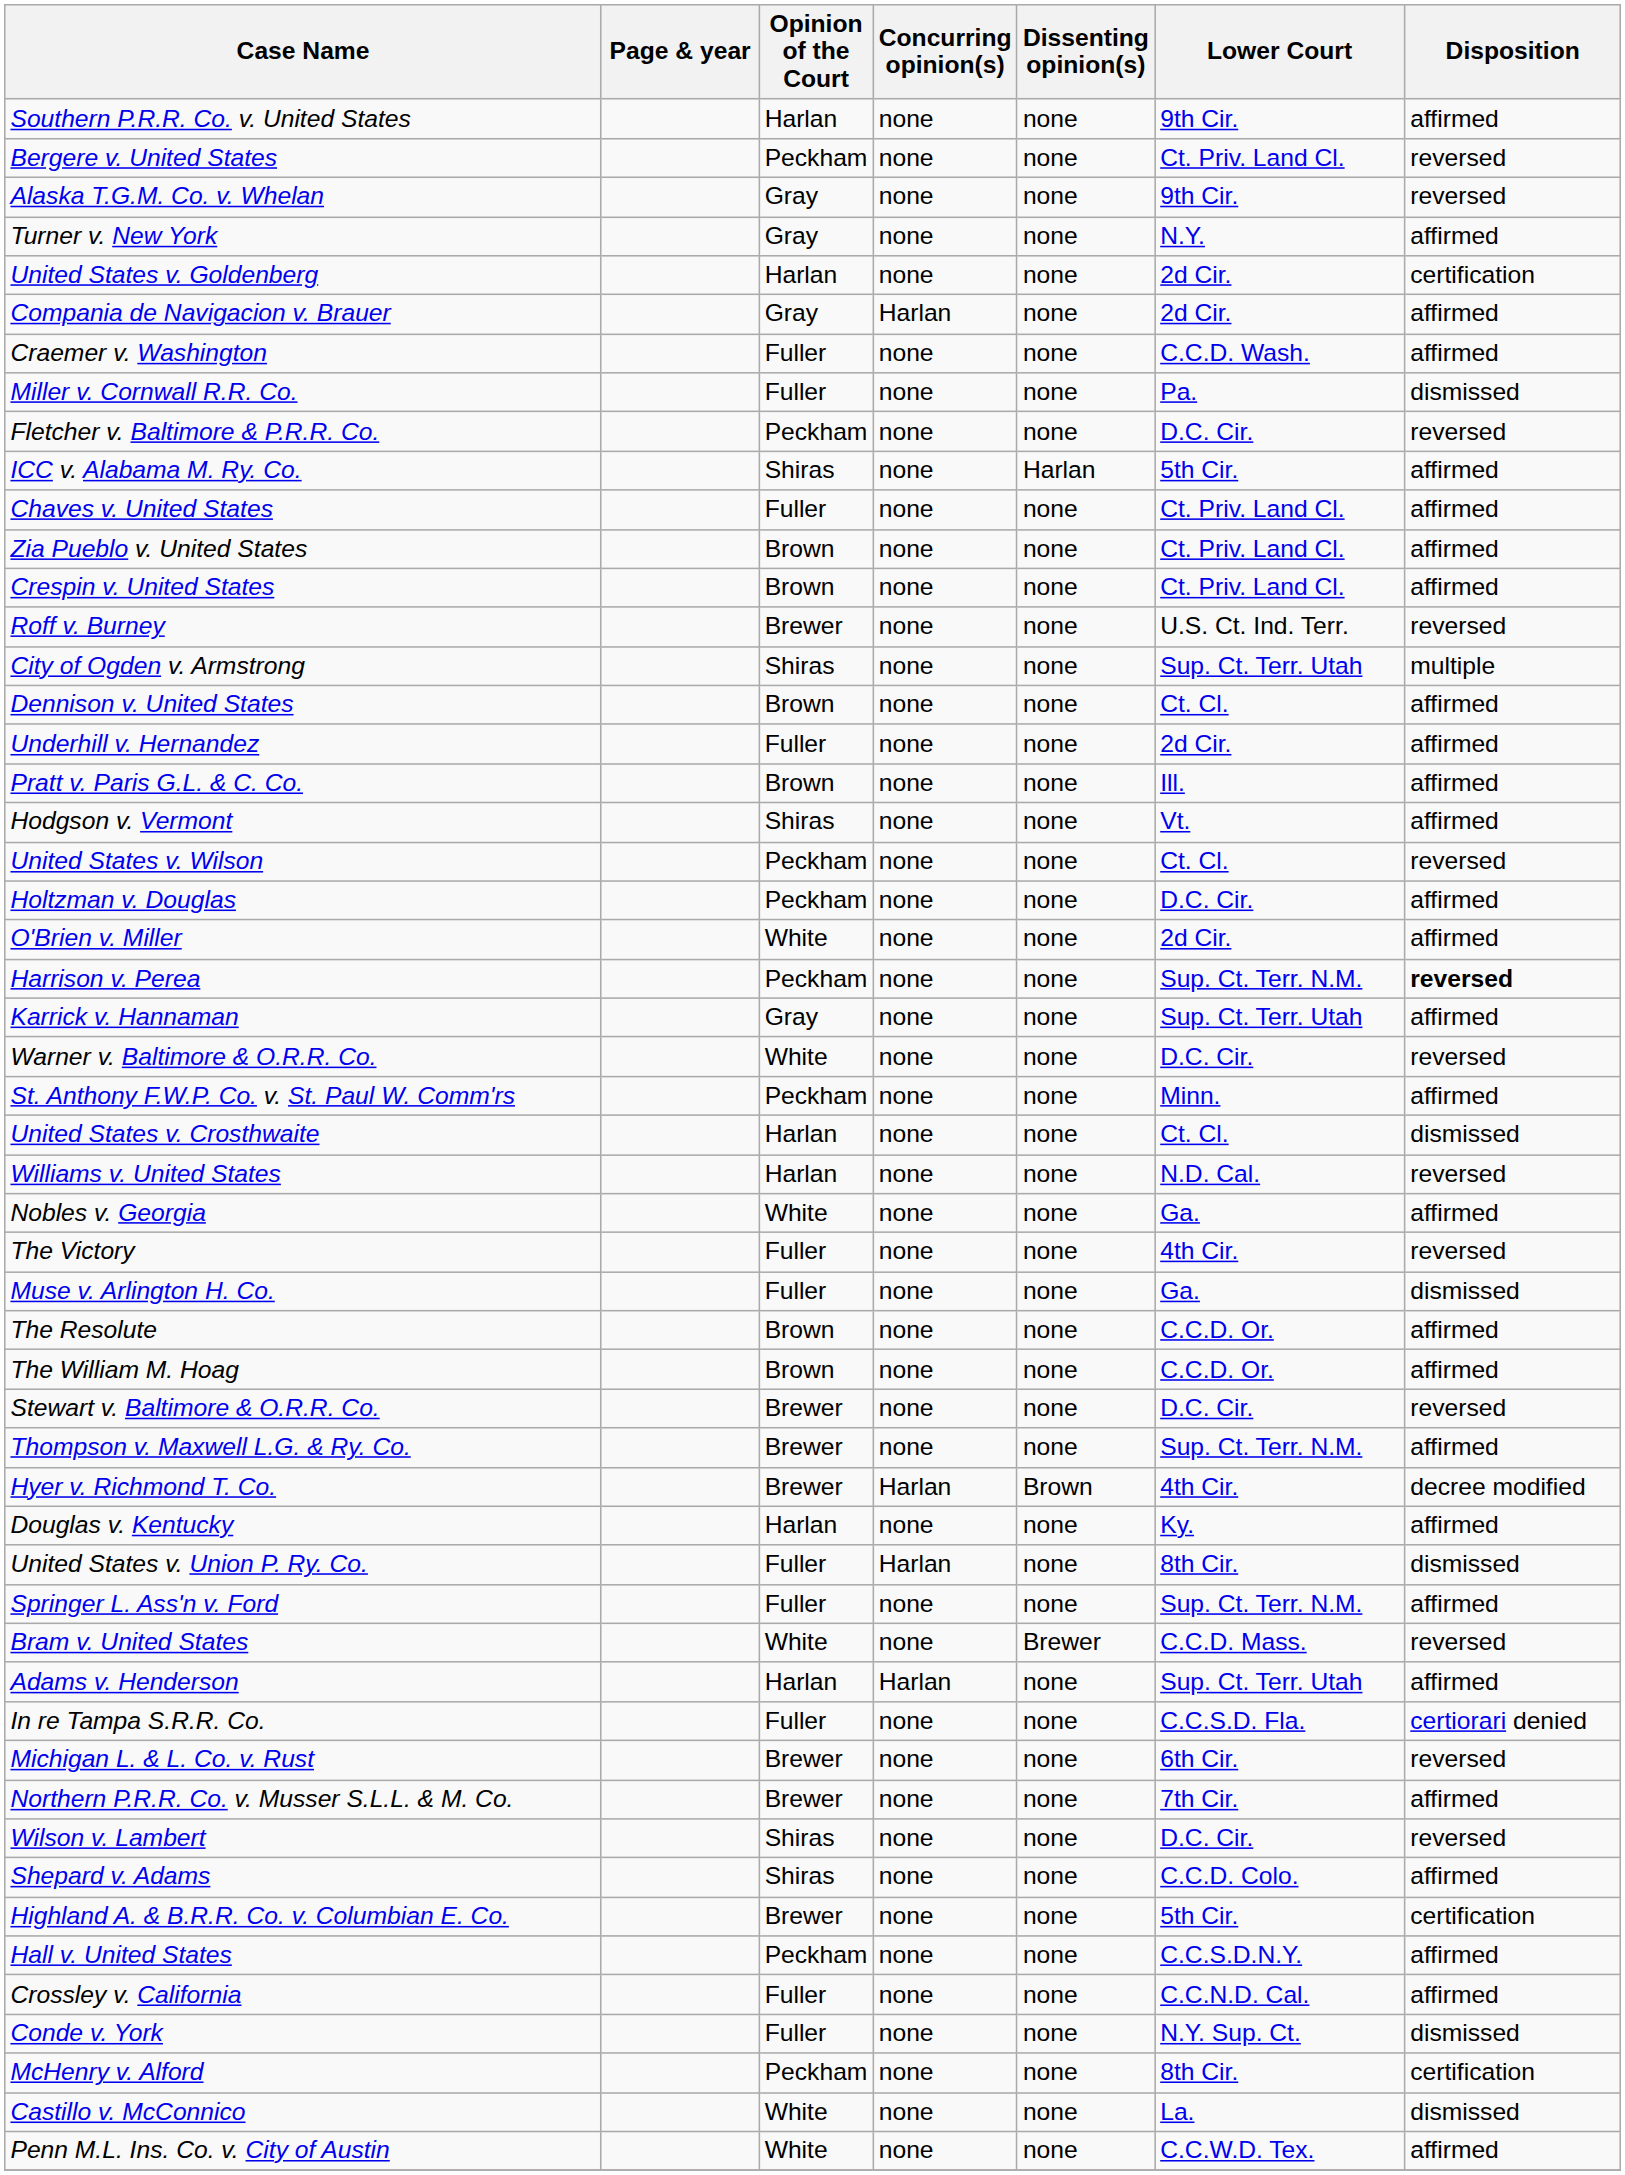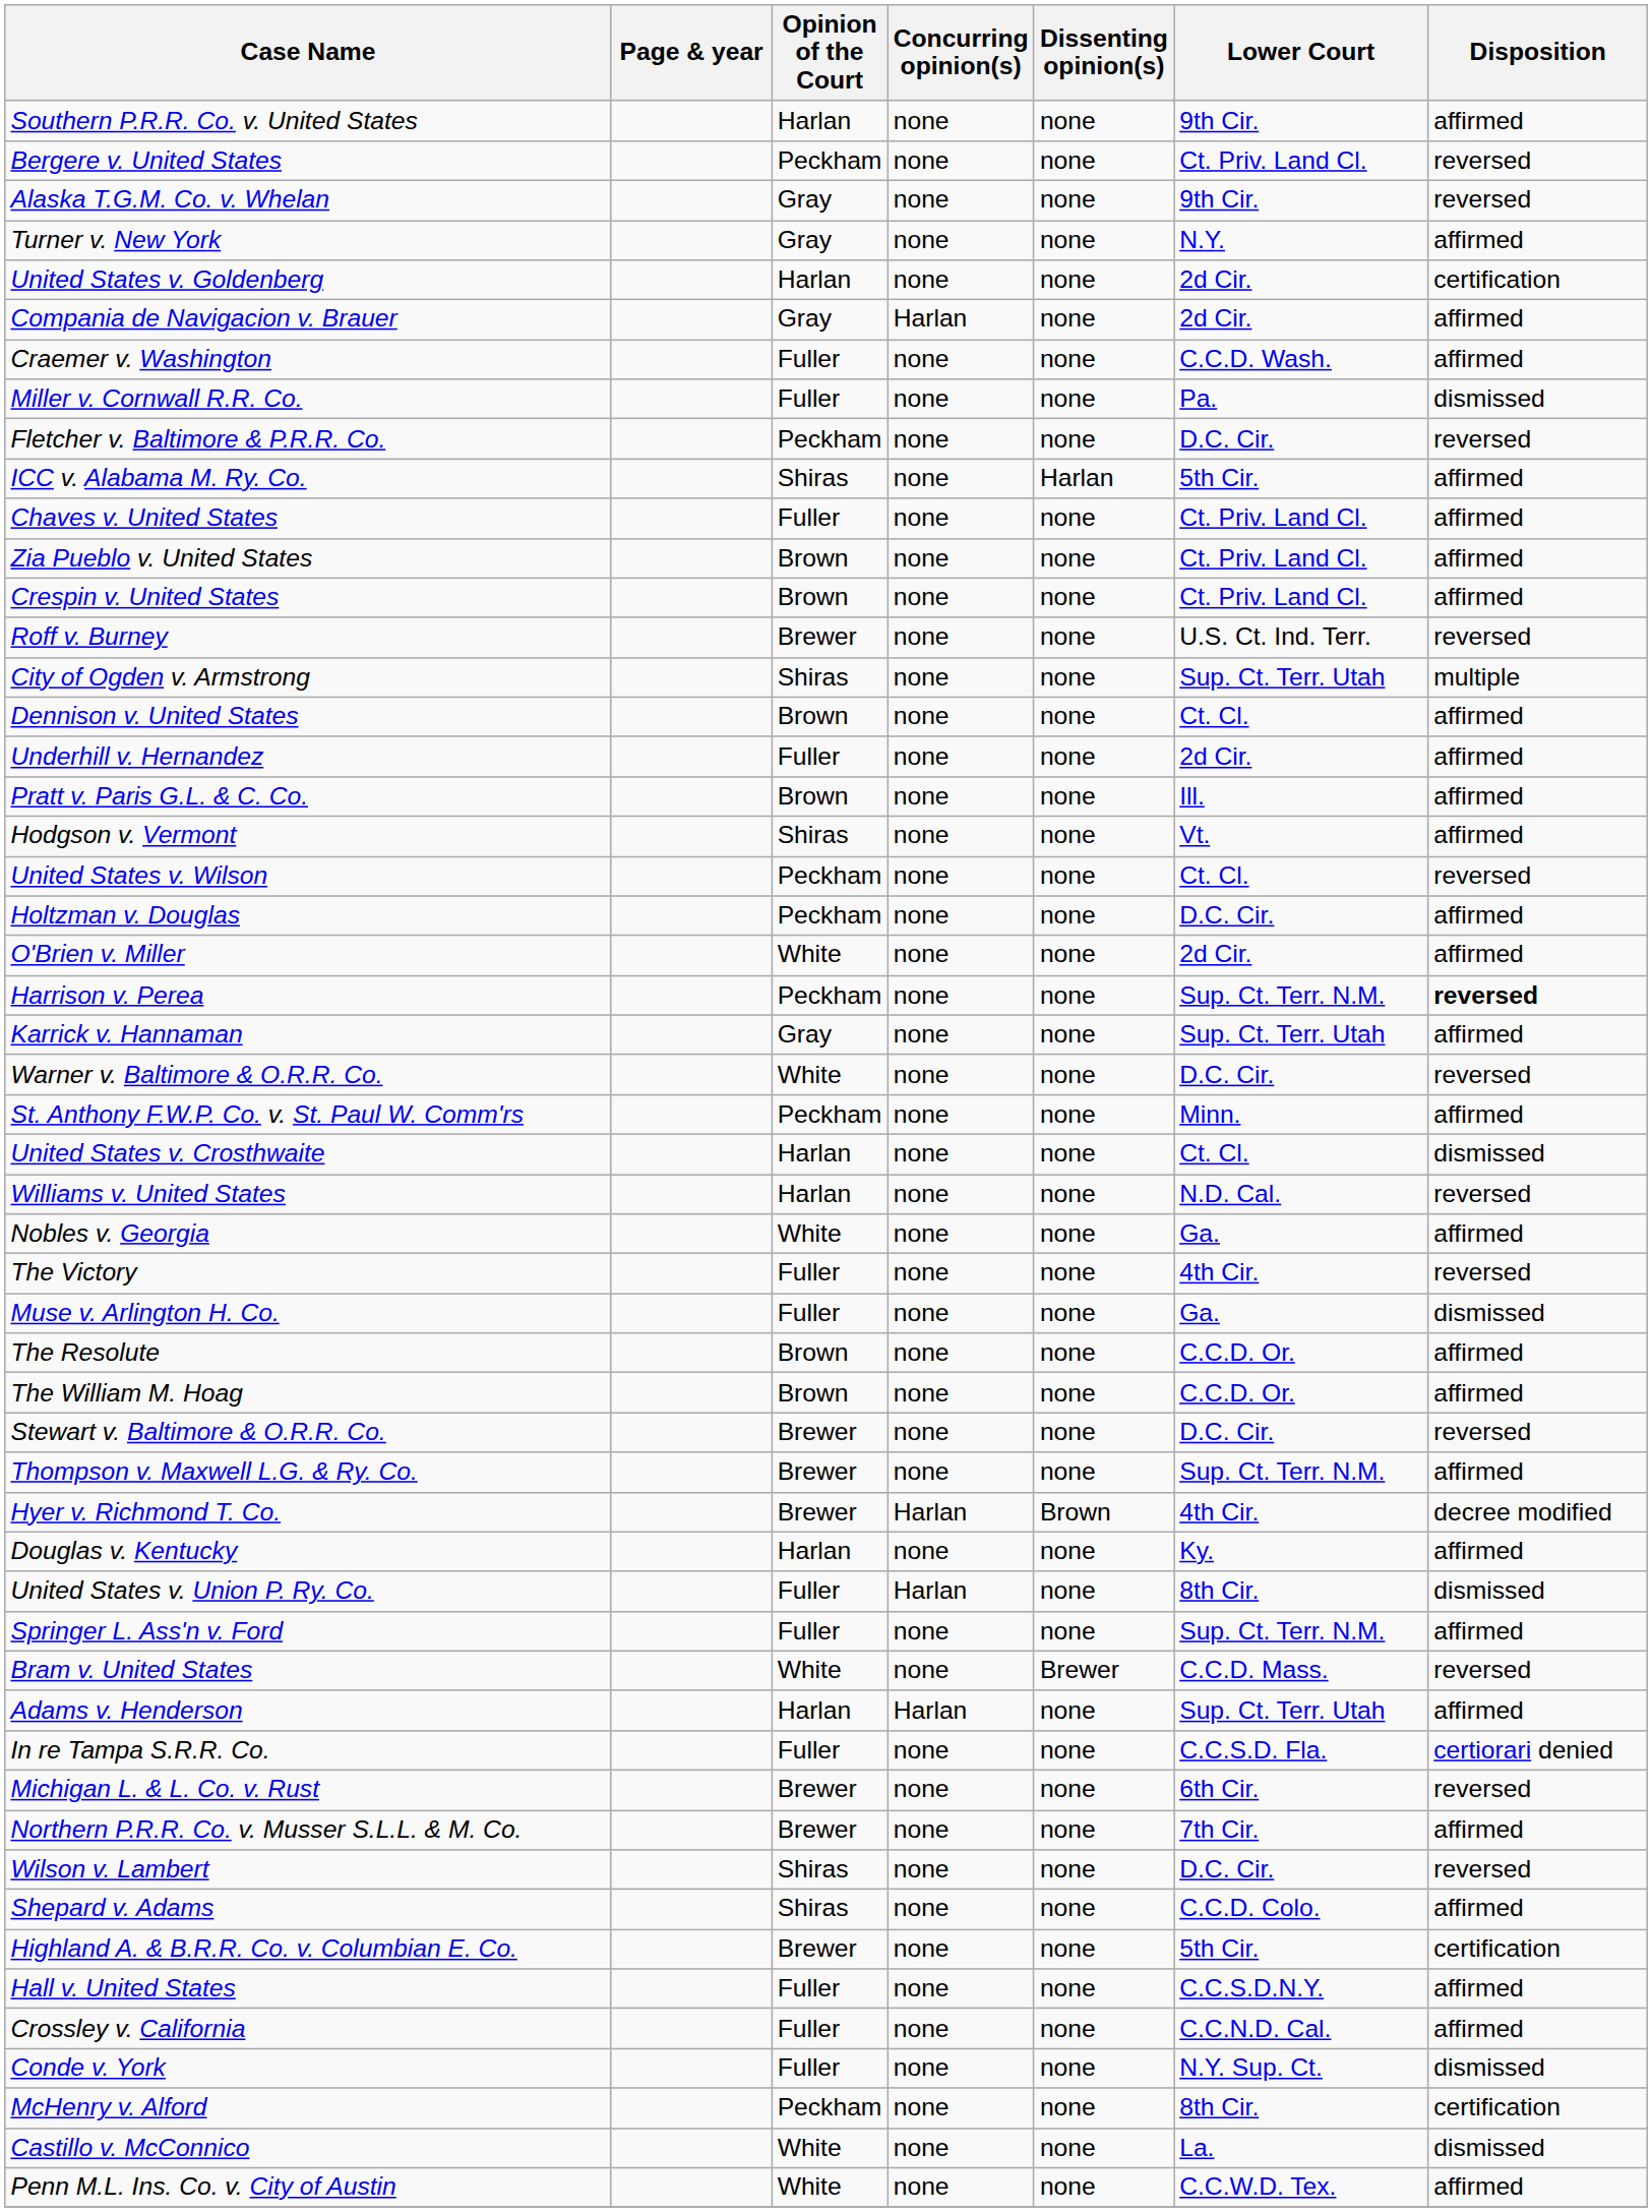Hall v. United States | Opinion of the Court: Peckham -> Fuller
